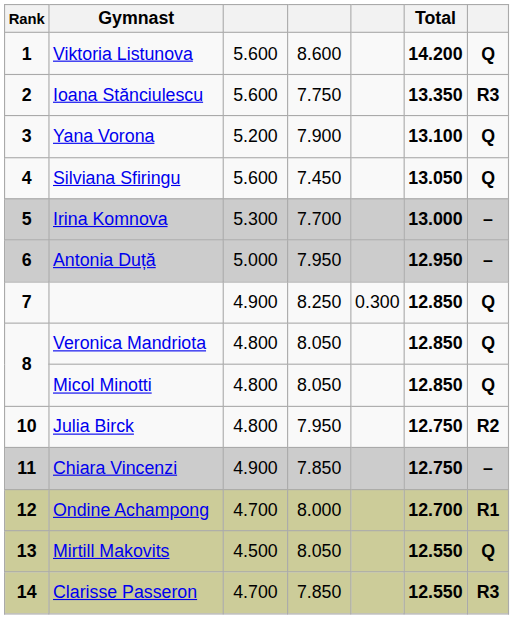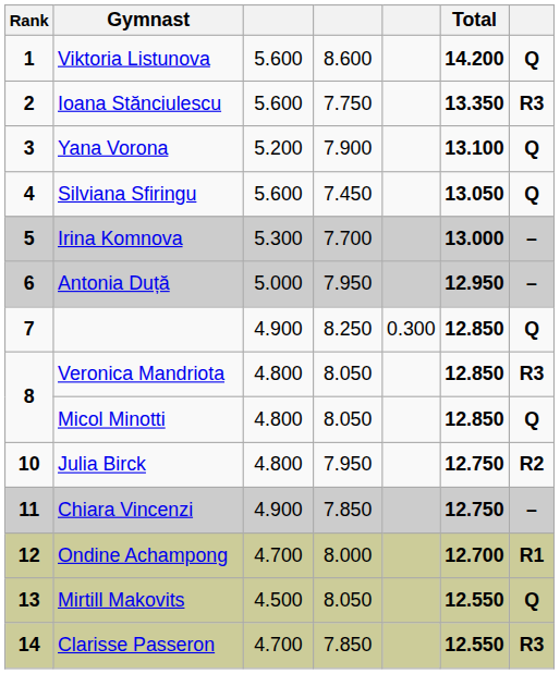Veronica Mandriota | column 7: Q -> R3
